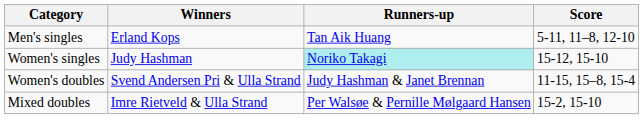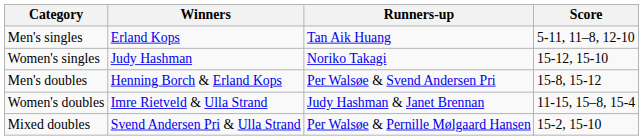Women's singles | Runners-up: paleturquoise background -> no background
+ row: Men's doubles | Henning Borch & Erland Kops | Per Walsøe & Svend Andersen Pri | 15-8, 15-12
Women's doubles | Winners: Svend Andersen Pri & Ulla Strand -> Imre Rietveld & Ulla Strand
Mixed doubles | Winners: Imre Rietveld & Ulla Strand -> Svend Andersen Pri & Ulla Strand
